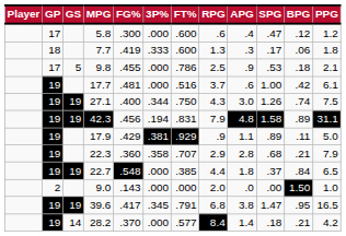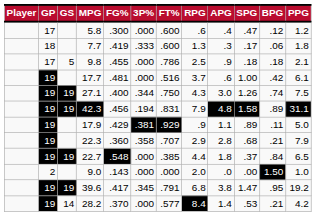9.8 | SPG: .53 -> .18
39.6 | PPG: 16.5 -> 19.2
28.2 | SPG: .18 -> .53
